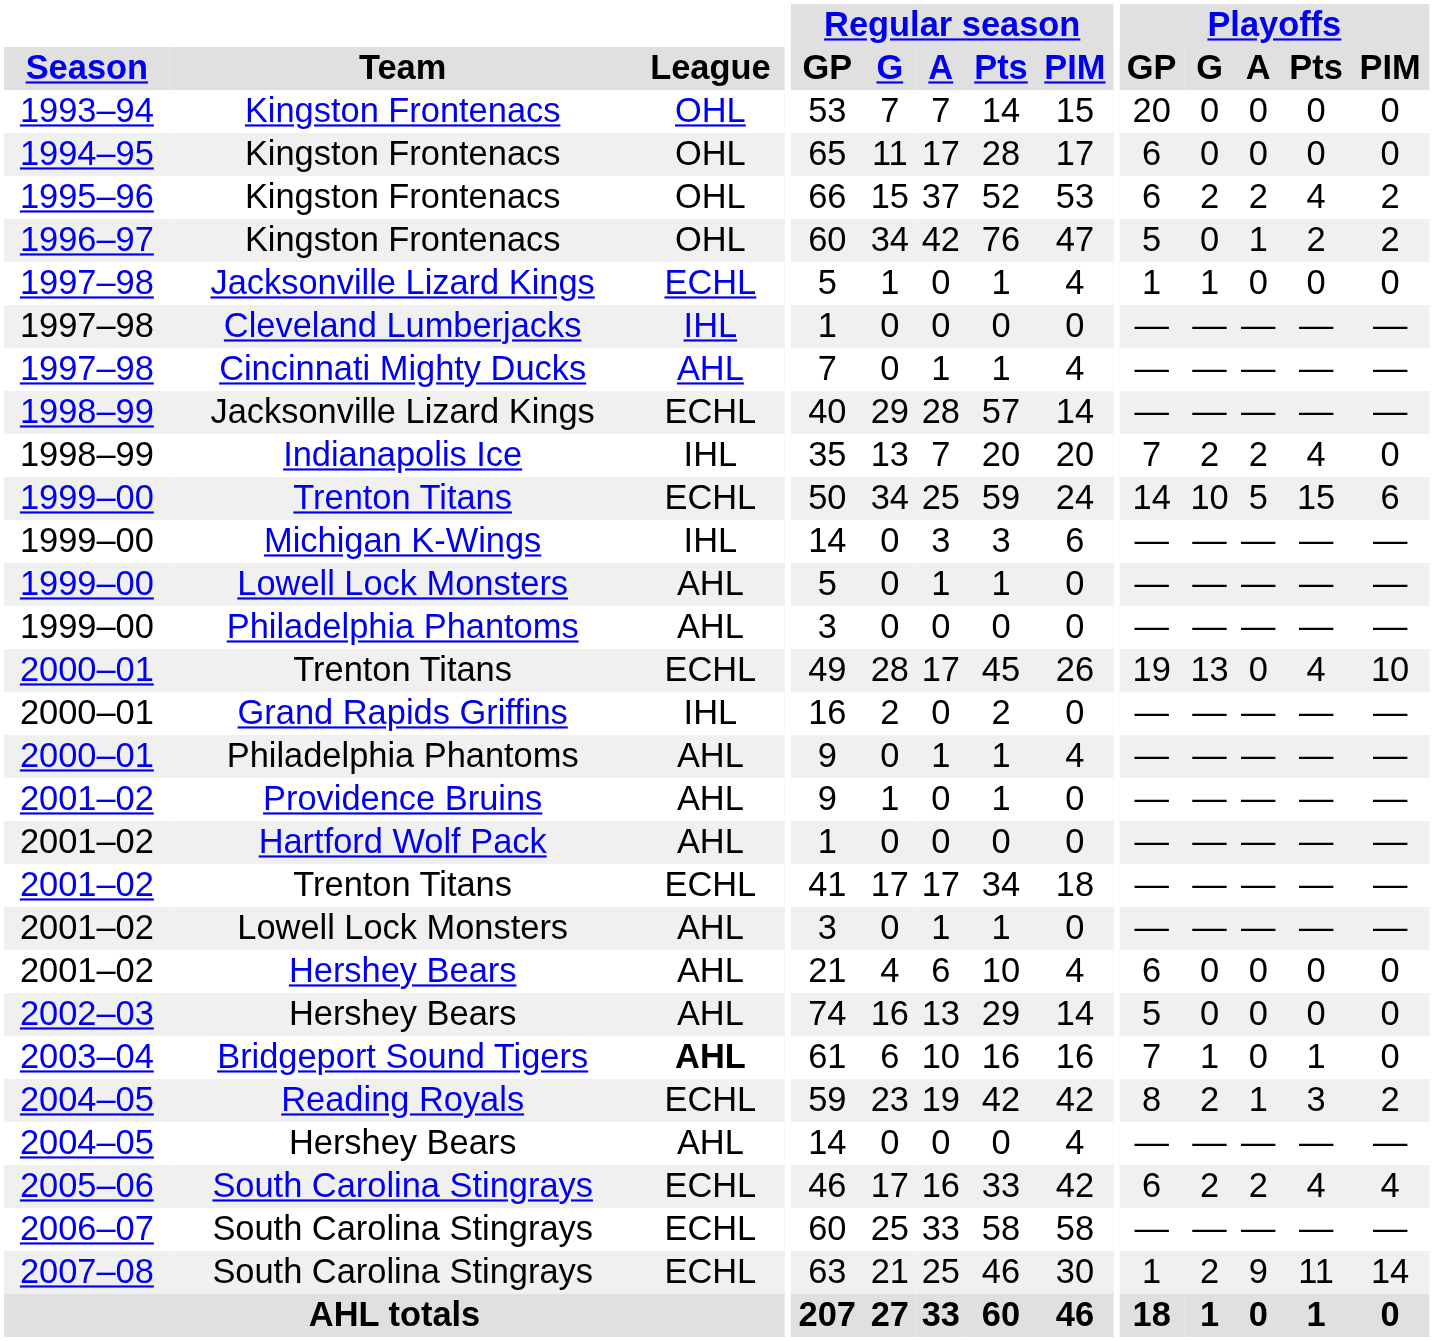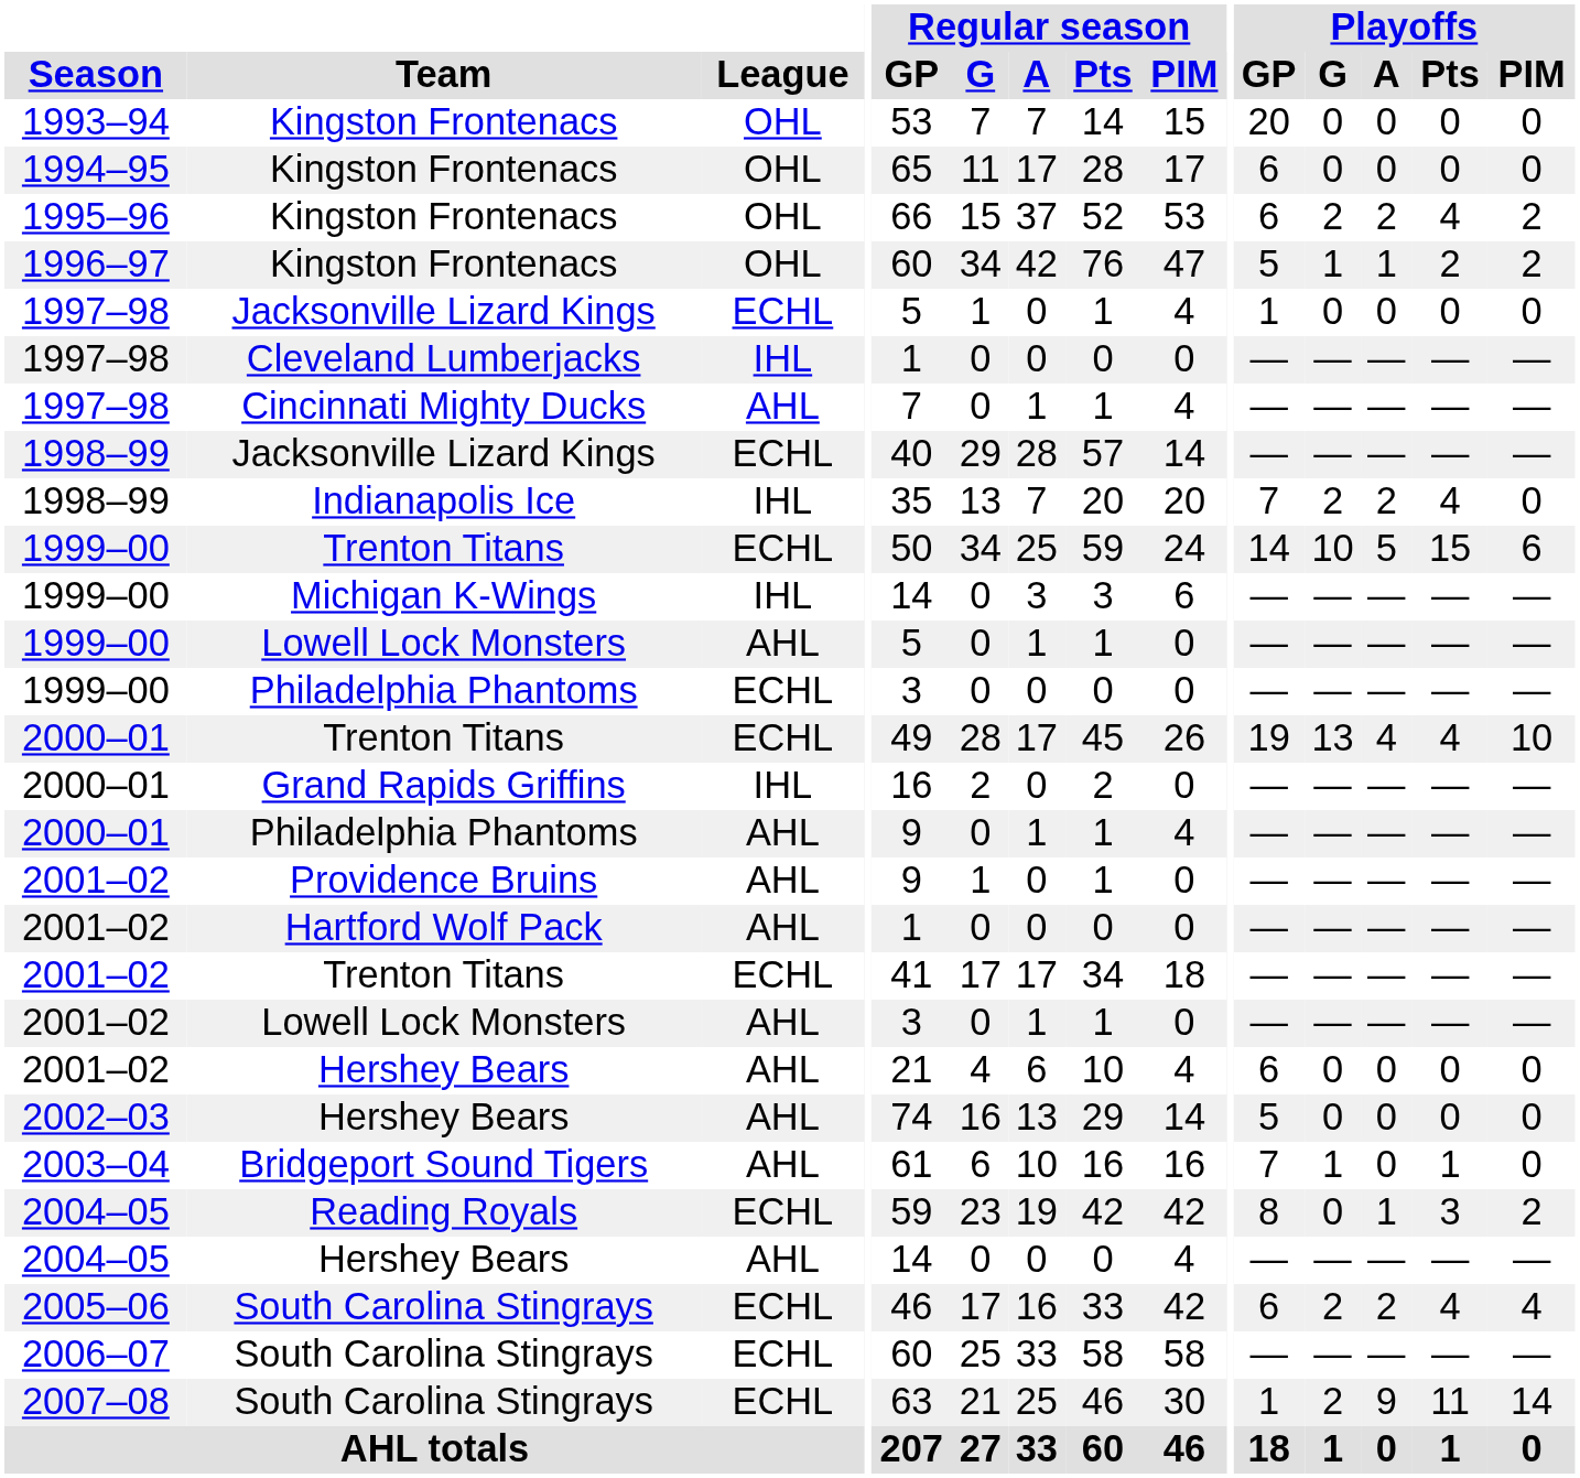1996–97 / Kingston Frontenacs | Playoffs / G: 0 -> 1
1997–98 / Jacksonville Lizard Kings | Playoffs / G: 1 -> 0
1999–00 / Philadelphia Phantoms | League: AHL -> ECHL
2000–01 / Trenton Titans | Playoffs / A: 0 -> 4
Bridgeport Sound Tigers | League: bold -> normal
Reading Royals | Playoffs / G: 2 -> 0
